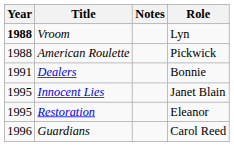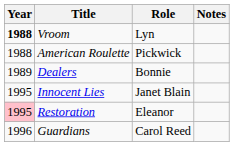columns swapped: Role <-> Notes
Dealers | Year: 1991 -> 1989
Restoration | Year: no background -> pink background
